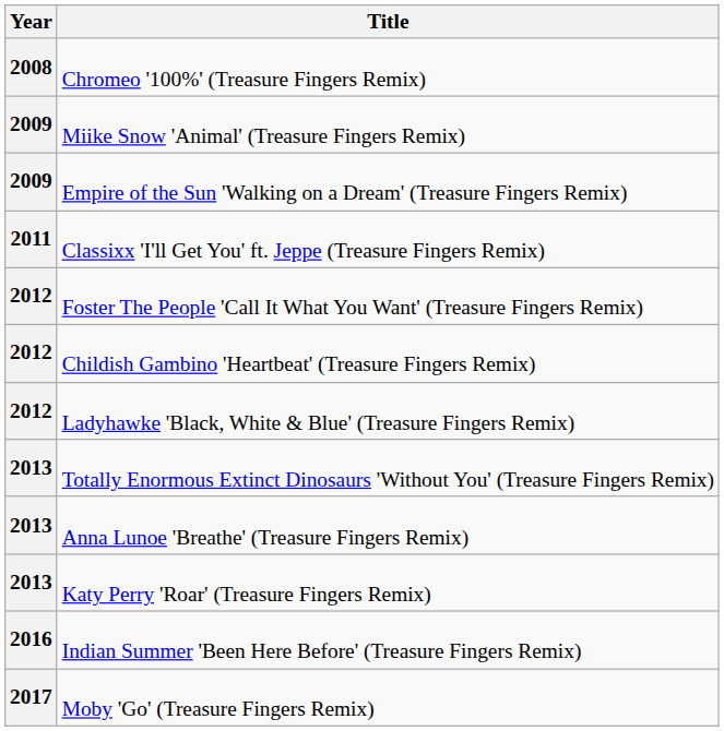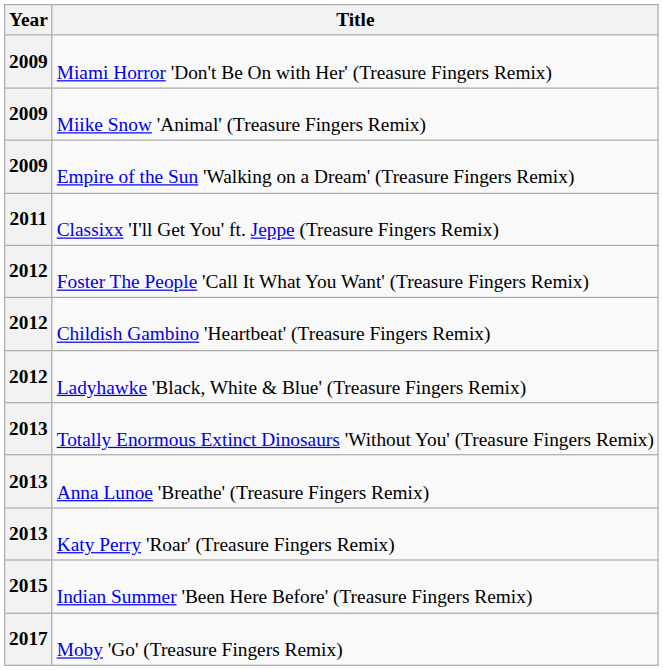- row: 2008 | Chromeo '100%' (Treasure Fingers Remix)
+ row: 2009 | Miami Horror 'Don't Be On with Her' (Treasure Fingers Remix)
Indian Summer 'Been Here Before' (Treasure Fingers Remix) | Year: 2016 -> 2015
